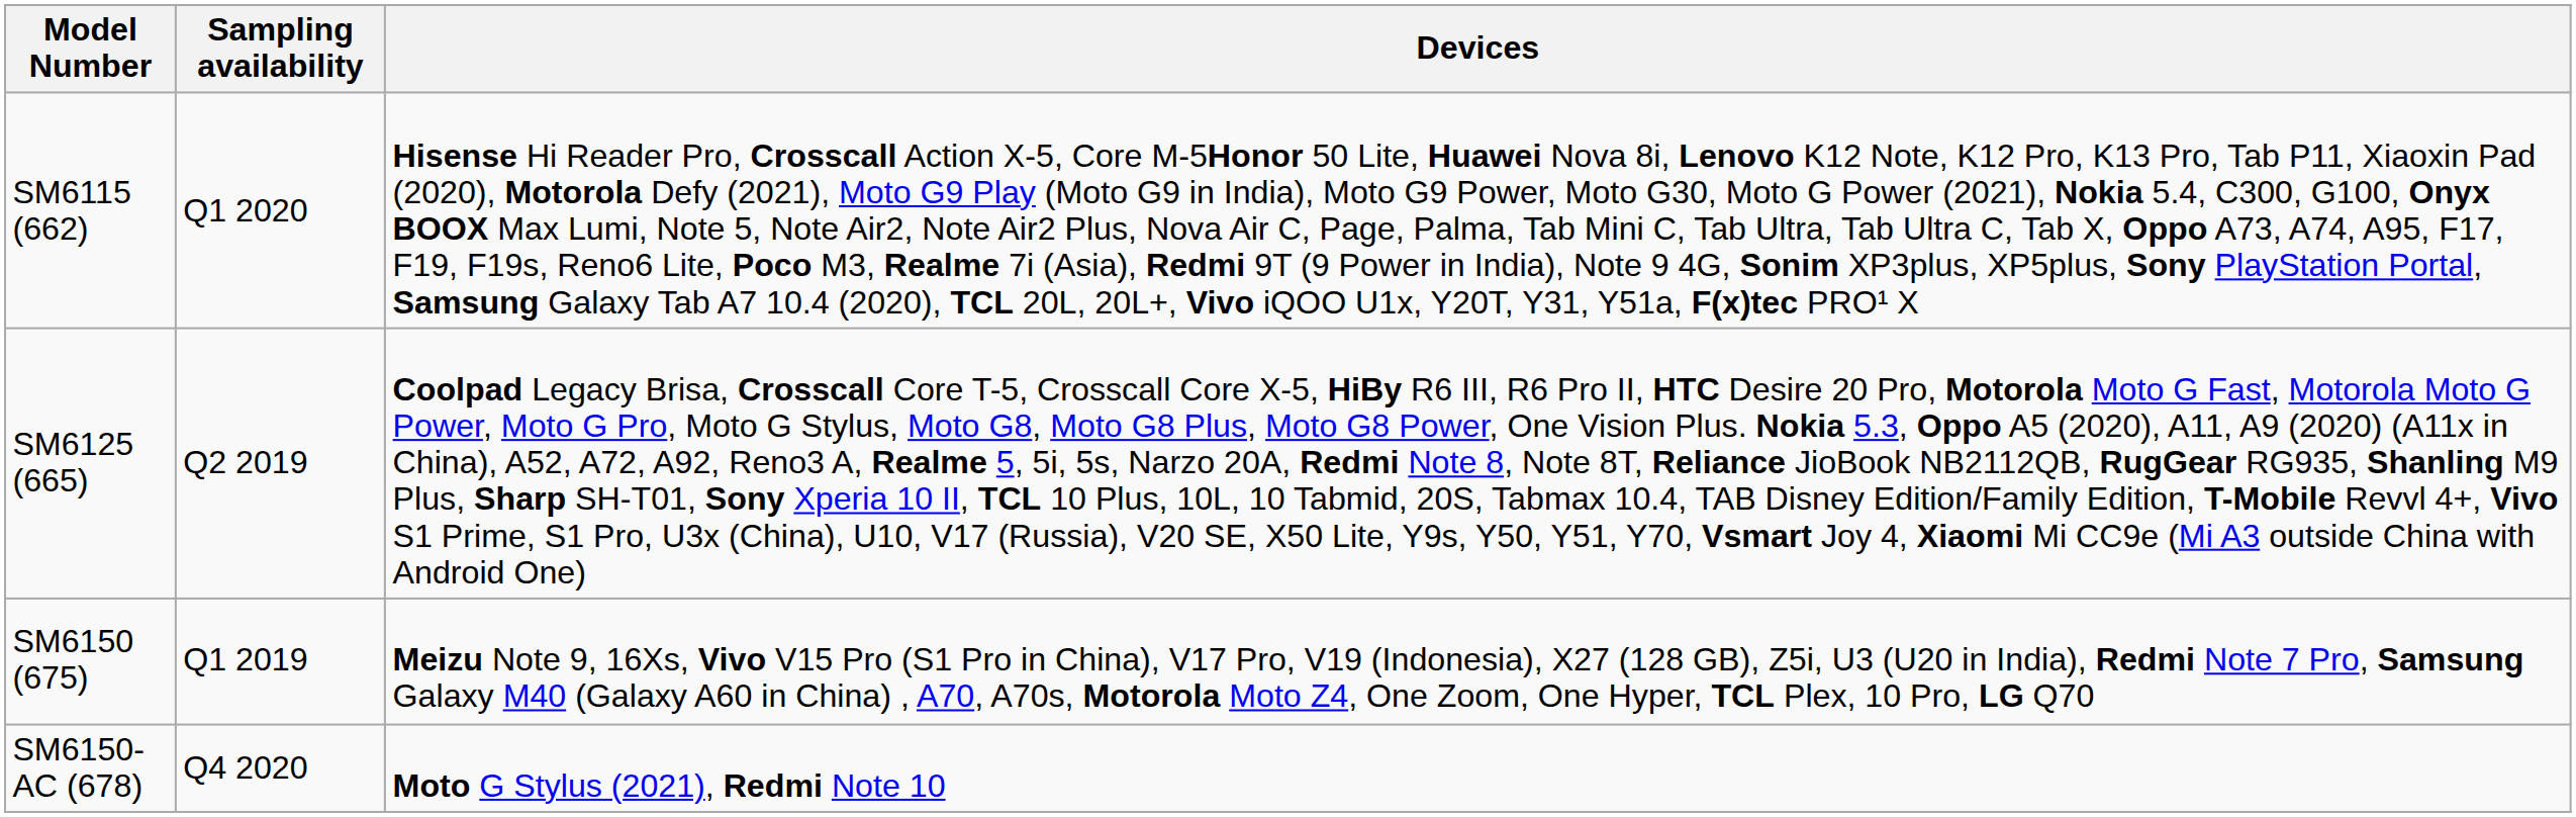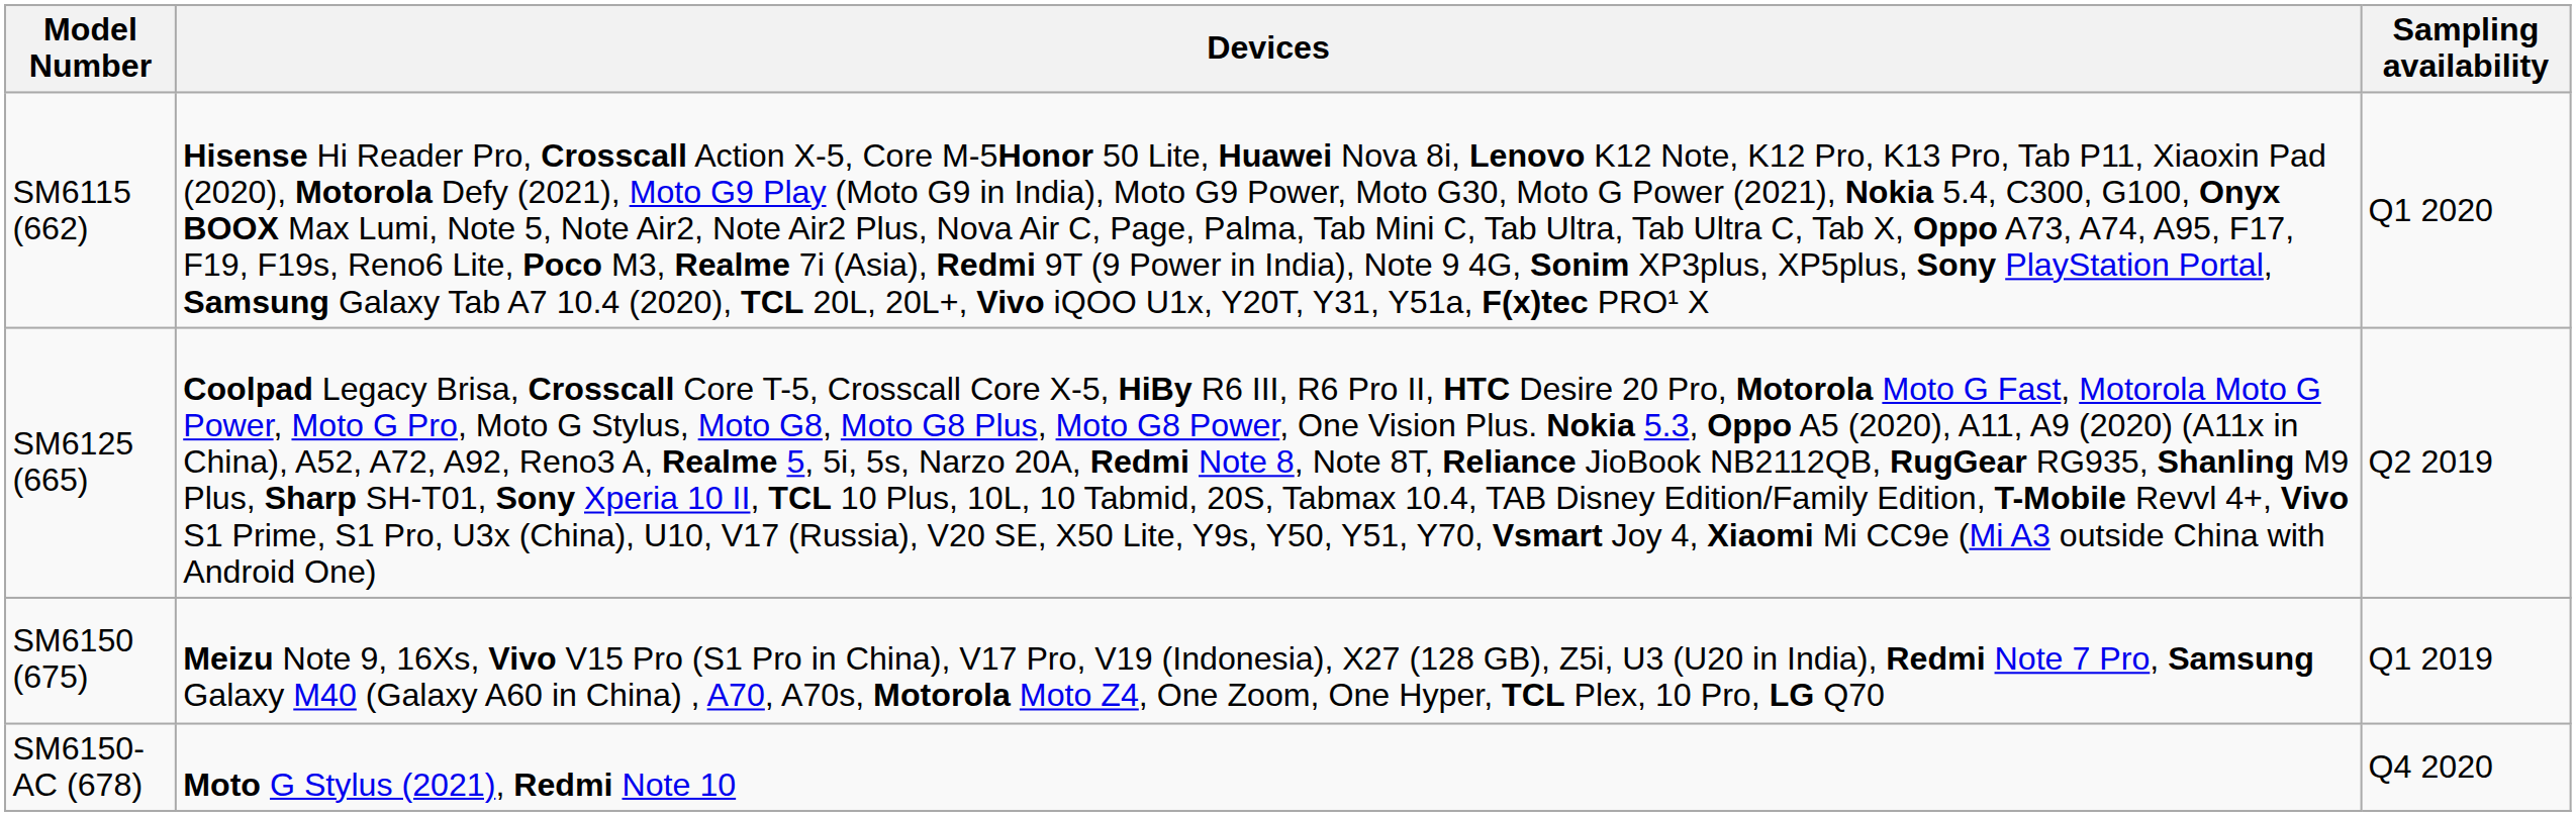columns swapped: Sampling availability <-> Devices
